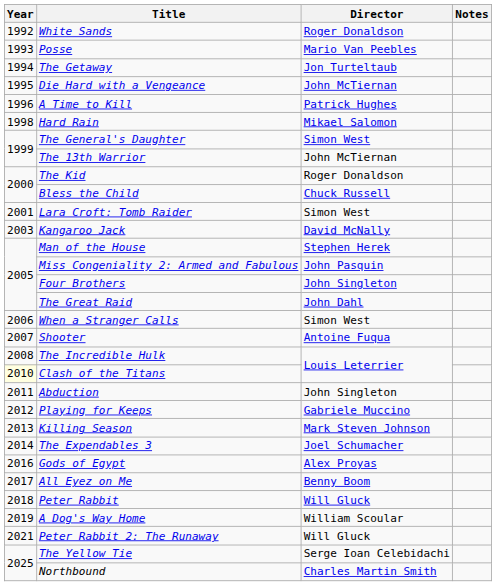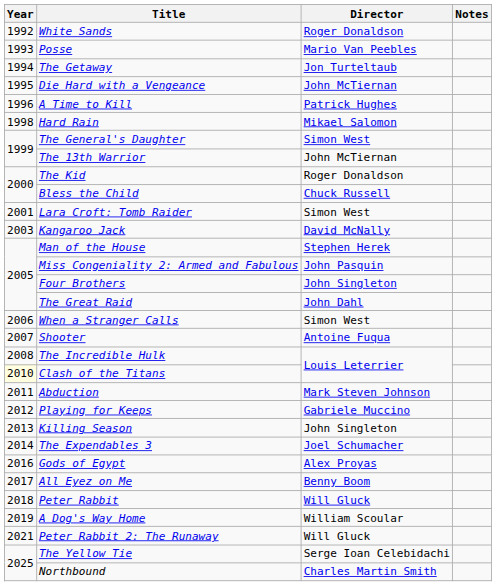Abduction | Director: John Singleton -> Mark Steven Johnson
Killing Season | Director: Mark Steven Johnson -> John Singleton
